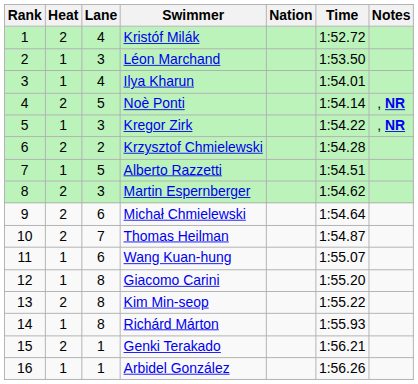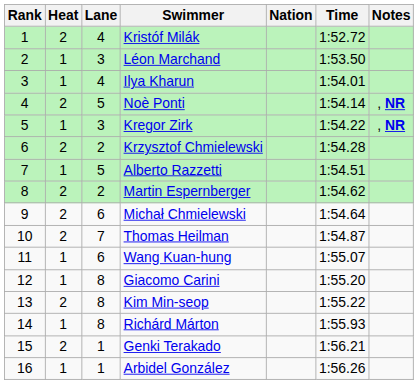Martin Espernberger | Lane: 3 -> 2
